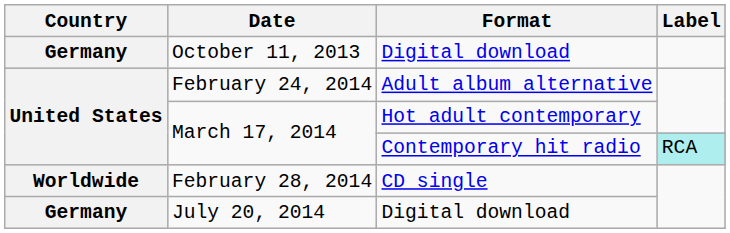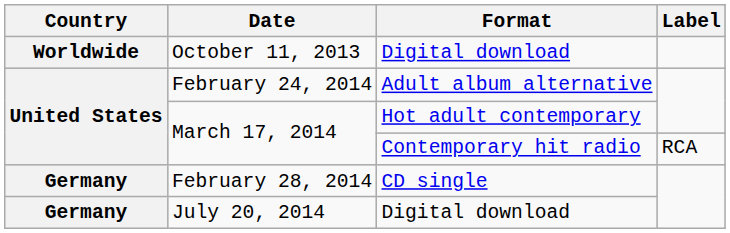October 11, 2013 | Country: Germany -> Worldwide
March 17, 2014 / Contemporary hit radio | Label: paleturquoise background -> no background
February 28, 2014 | Country: Worldwide -> Germany
